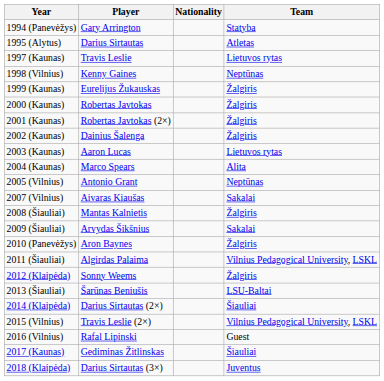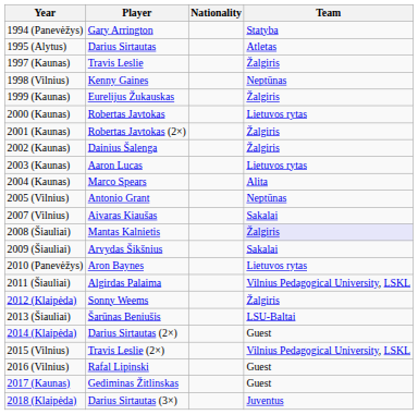1997 (Kaunas) | Team: Lietuvos rytas -> Žalgiris
2000 (Kaunas) | Team: Žalgiris -> Lietuvos rytas
2008 (Šiauliai) | Team: no background -> lavender background
2010 (Panevėžys) | Team: Žalgiris -> Lietuvos rytas
2014 (Klaipėda) | Team: Šiauliai -> Guest
2017 (Kaunas) | Team: Šiauliai -> Guest
